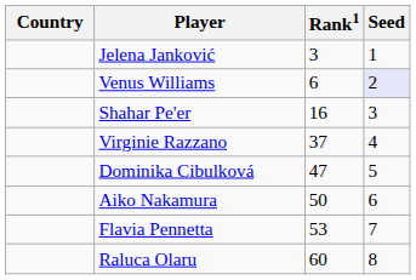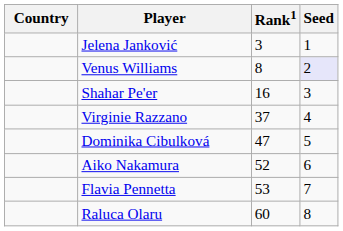Venus Williams | Rank1: 6 -> 8
Aiko Nakamura | Rank1: 50 -> 52
